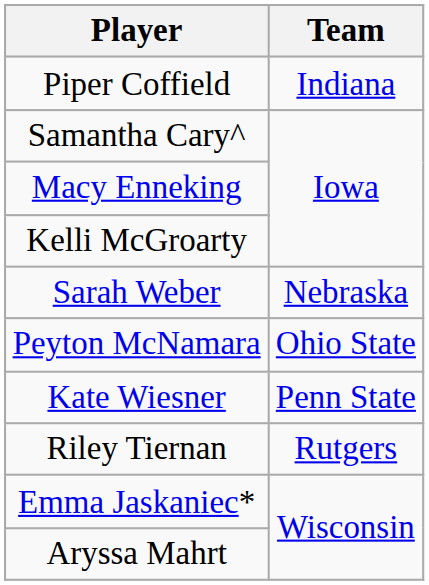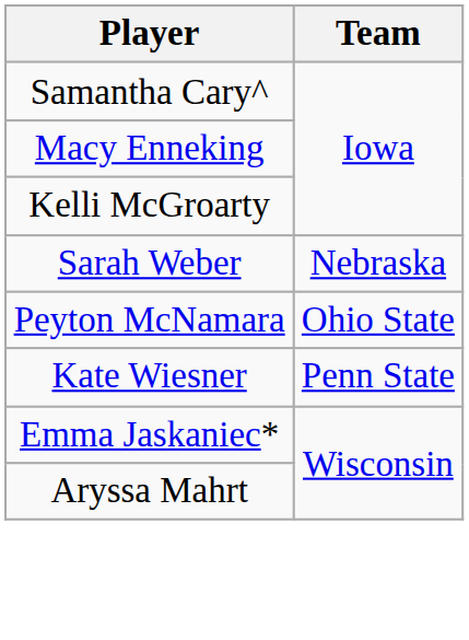- row: Piper Coffield | Indiana
- row: Riley Tiernan | Rutgers
